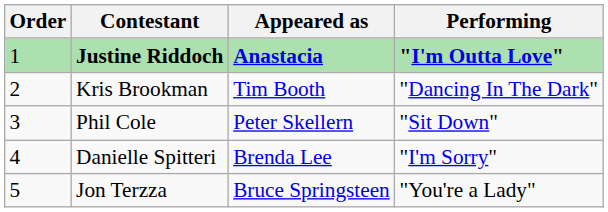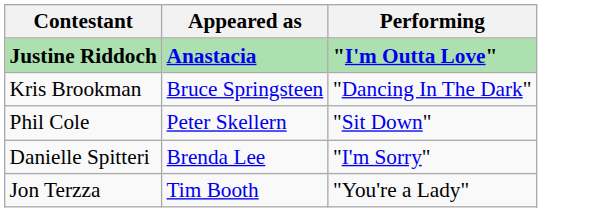- column: Order | 1 | 2 | 3 | 4 | 5
Kris Brookman | Appeared as: Tim Booth -> Bruce Springsteen
Jon Terzza | Appeared as: Bruce Springsteen -> Tim Booth
